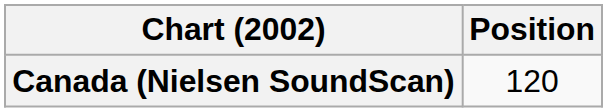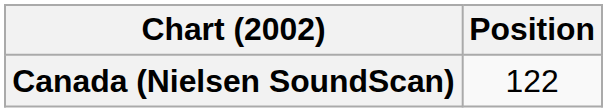Canada (Nielsen SoundScan) | Position: 120 -> 122
